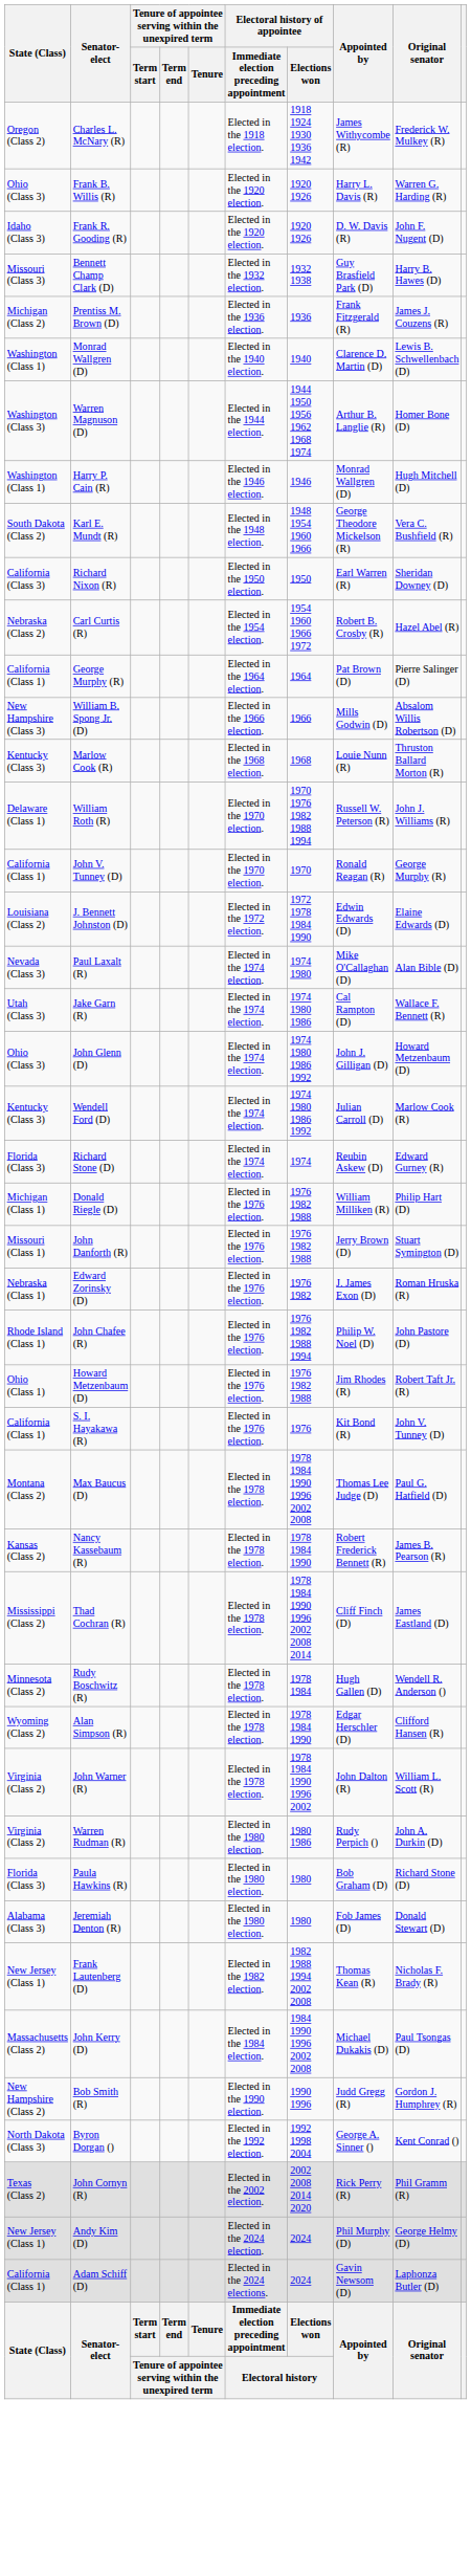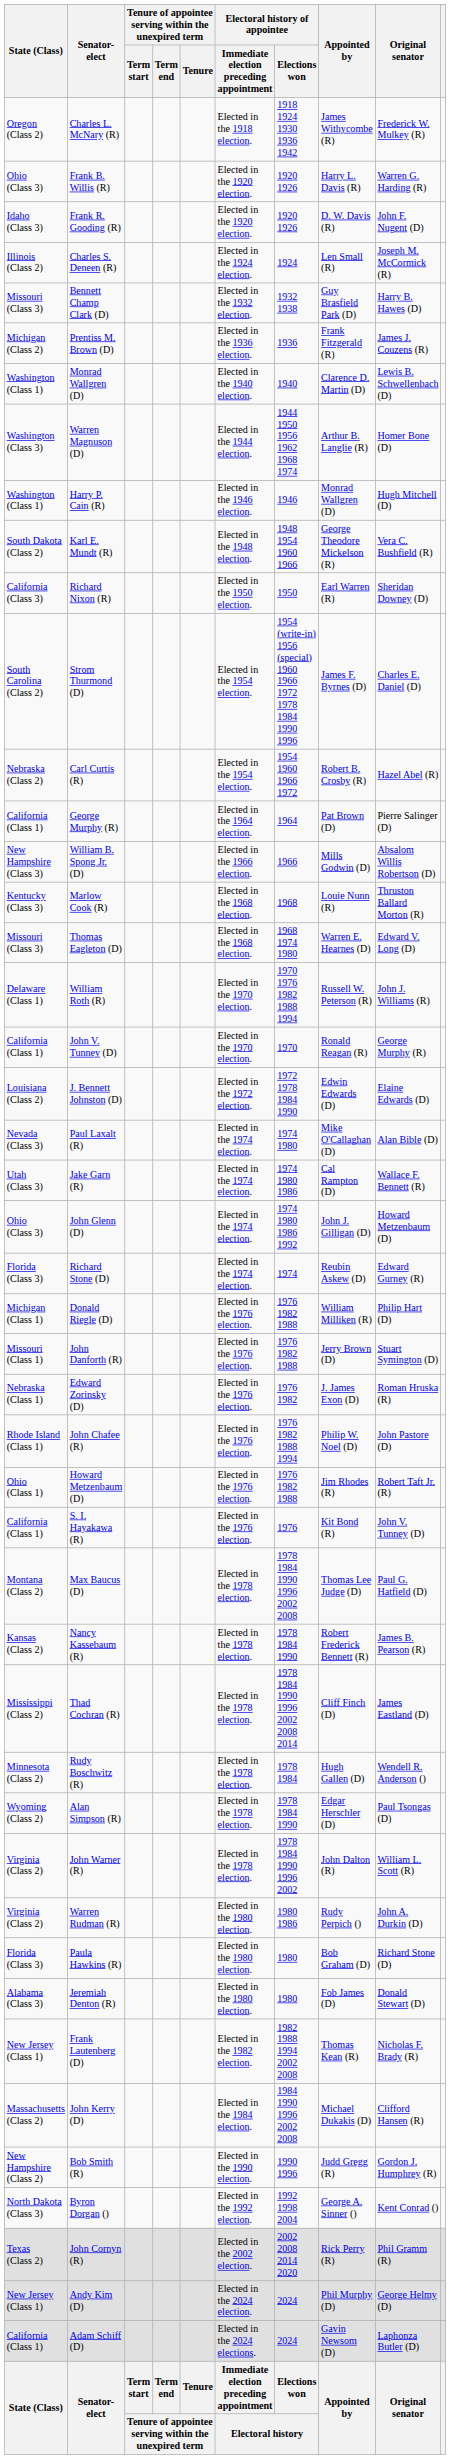+ row: Illinois (Class 2) | Charles S. Deneen (R) | Elected in the 1924 election. | 1924 | Len Small (R) | Joseph M. McCormick (R)
+ row: South Carolina (Class 2) | Strom Thurmond (D) | Elected in the 1954 election. | 1954 (write-in) 1956 (special) 1960 1966 1972 1978 1984 1990 1996 | James F. Byrnes (D) | Charles E. Daniel (D)
+ row: Missouri (Class 3) | Thomas Eagleton (D) | Elected in the 1968 election. | 1968 1974 1980 | Warren E. Hearnes (D) | Edward V. Long (D)
- row: Kentucky (Class 3) | Wendell Ford (D) | Elected in the 1974 election. | 1974 1980 1986 1992 | Julian Carroll (D) | Marlow Cook (R)
Alan Simpson (R) | Original senator: Clifford Hansen (R) -> Paul Tsongas (D)
John Kerry (D) | Original senator: Paul Tsongas (D) -> Clifford Hansen (R)
